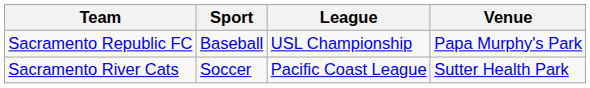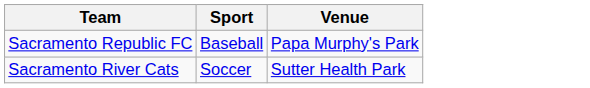- column: League | USL Championship | Pacific Coast League
